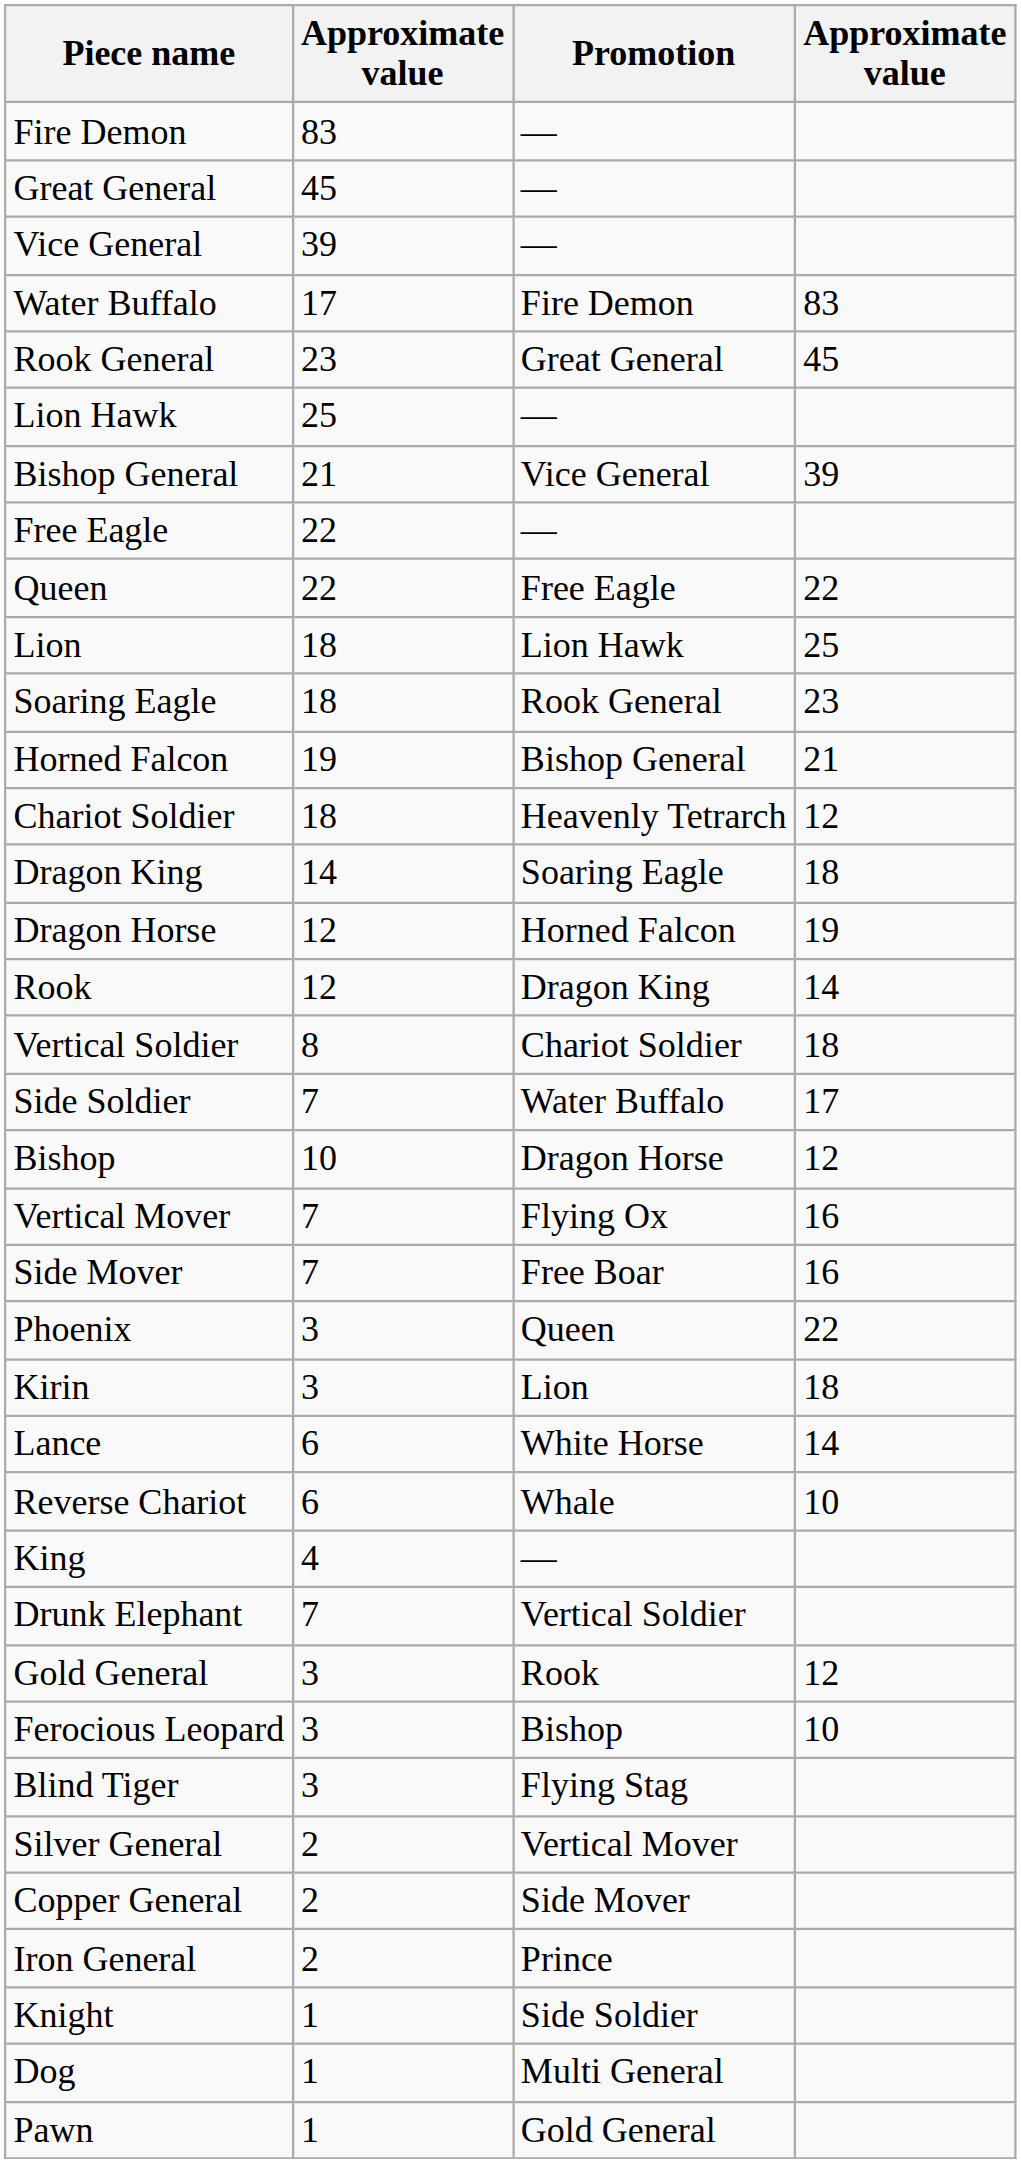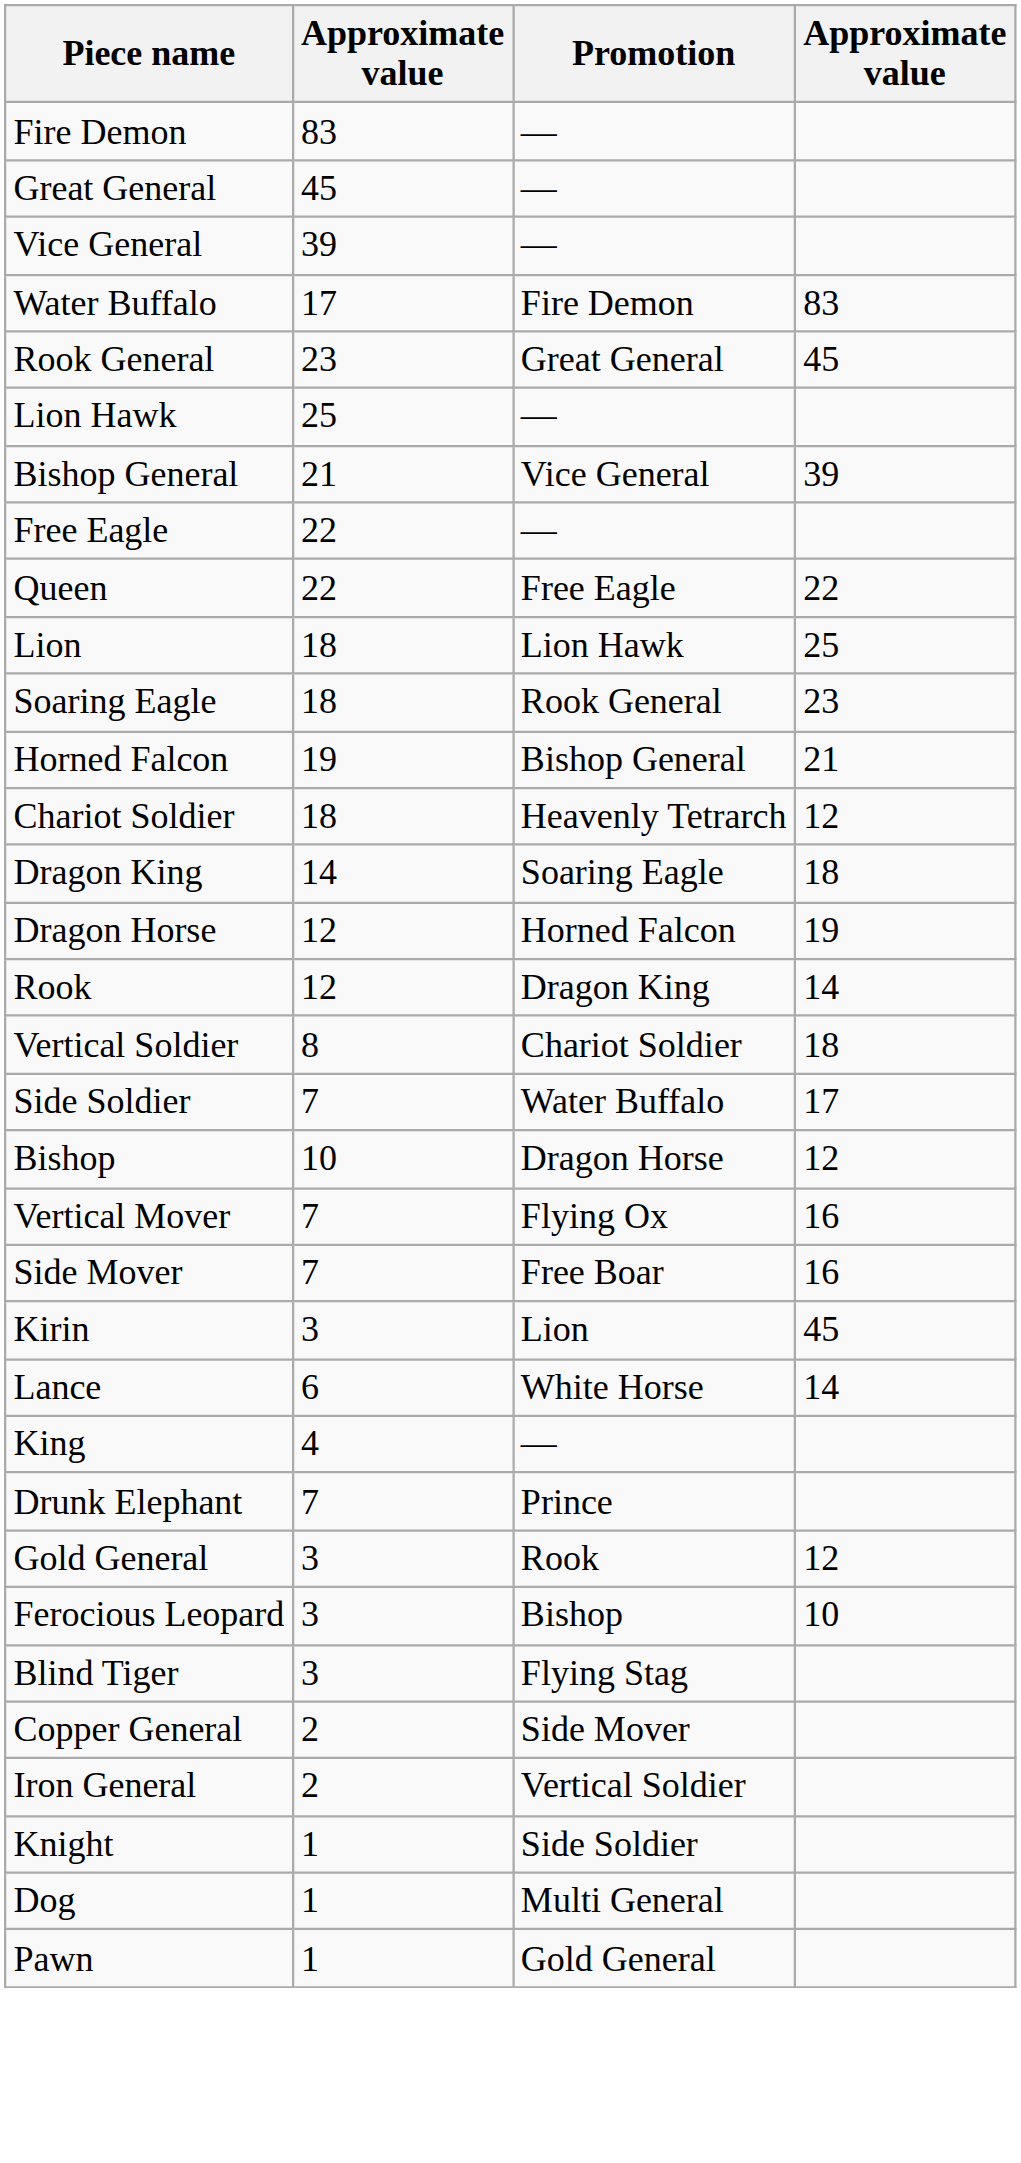- row: Phoenix | 3 | Queen | 22
Kirin | column 4: 18 -> 45
- row: Reverse Chariot | 6 | Whale | 10
Drunk Elephant | Promotion: Vertical Soldier -> Prince
- row: Silver General | 2 | Vertical Mover
Iron General | Promotion: Prince -> Vertical Soldier
